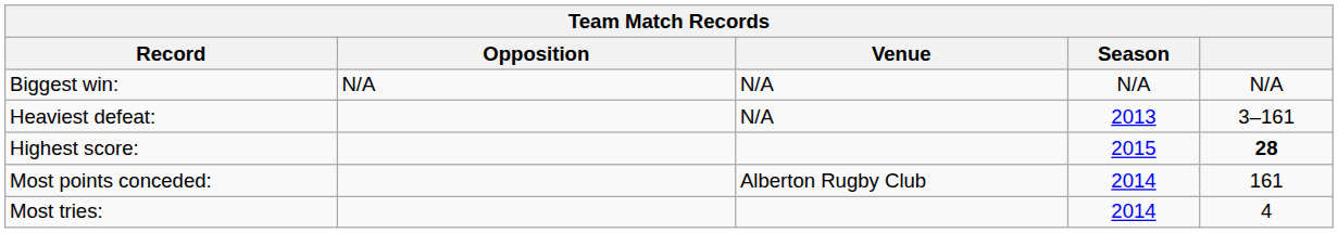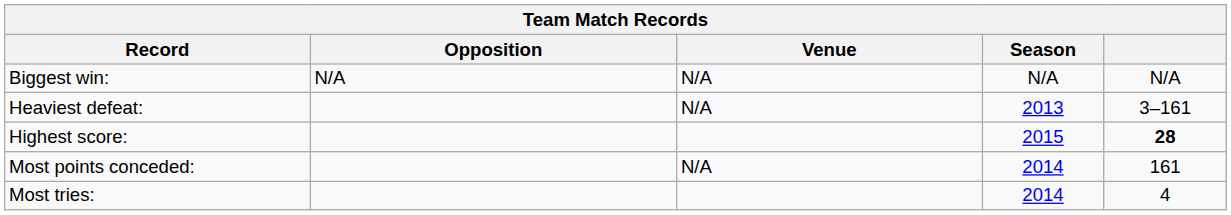Most points conceded: | Venue: Alberton Rugby Club -> N/A
